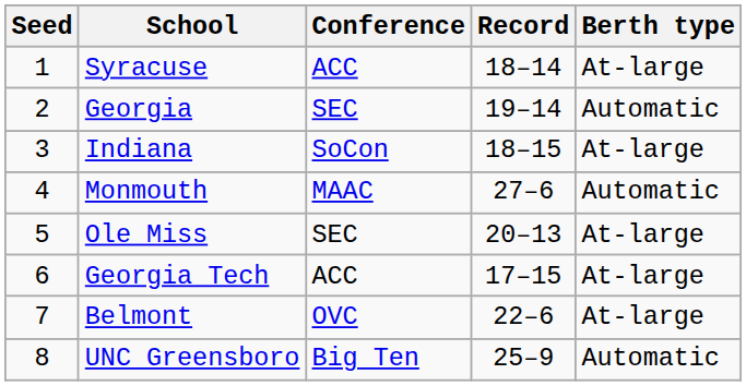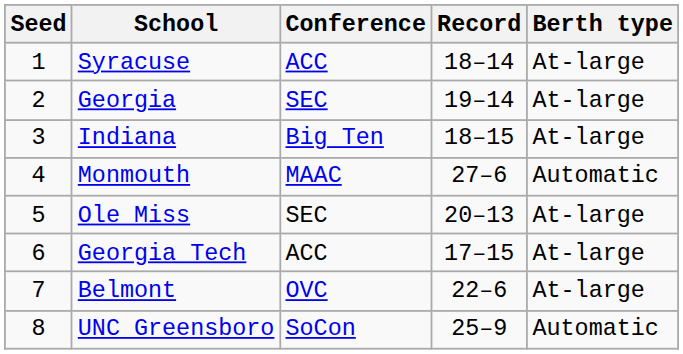Georgia | Berth type: Automatic -> At-large
Indiana | Conference: SoCon -> Big Ten
UNC Greensboro | Conference: Big Ten -> SoCon
